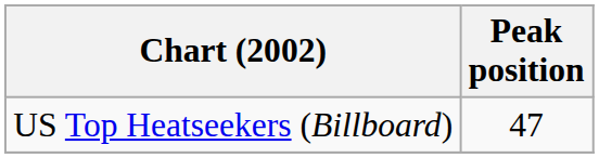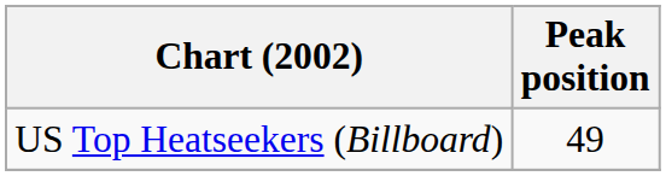US Top Heatseekers (Billboard) | Peak position: 47 -> 49
